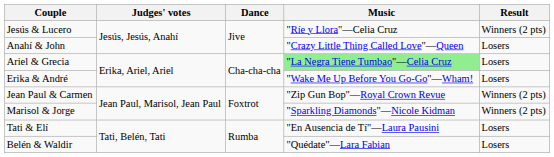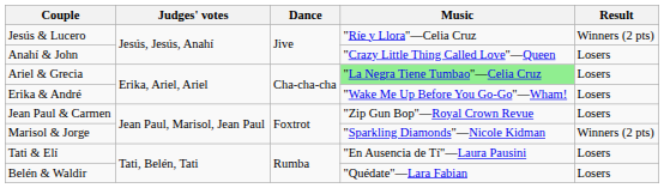Jean Paul & Carmen | Result: Winners (2 pts) -> Losers
